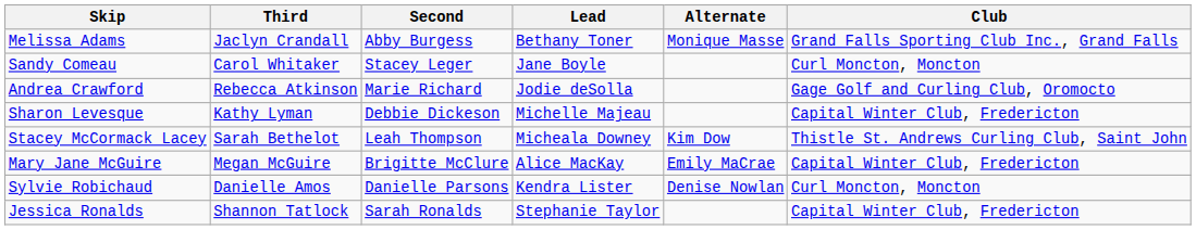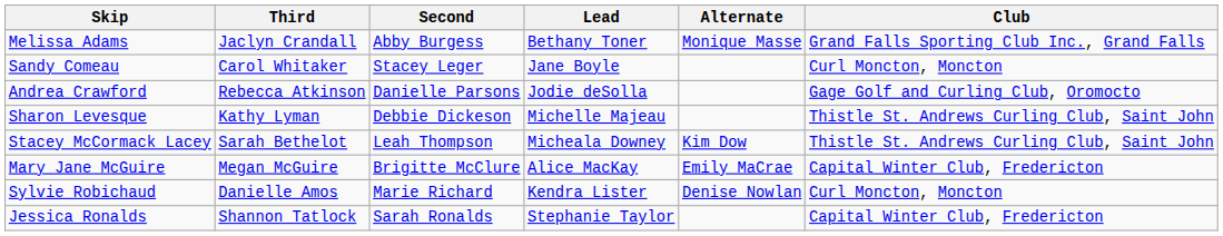Andrea Crawford | Second: Marie Richard -> Danielle Parsons
Sharon Levesque | Club: Capital Winter Club, Fredericton -> Thistle St. Andrews Curling Club, Saint John
Sylvie Robichaud | Second: Danielle Parsons -> Marie Richard
